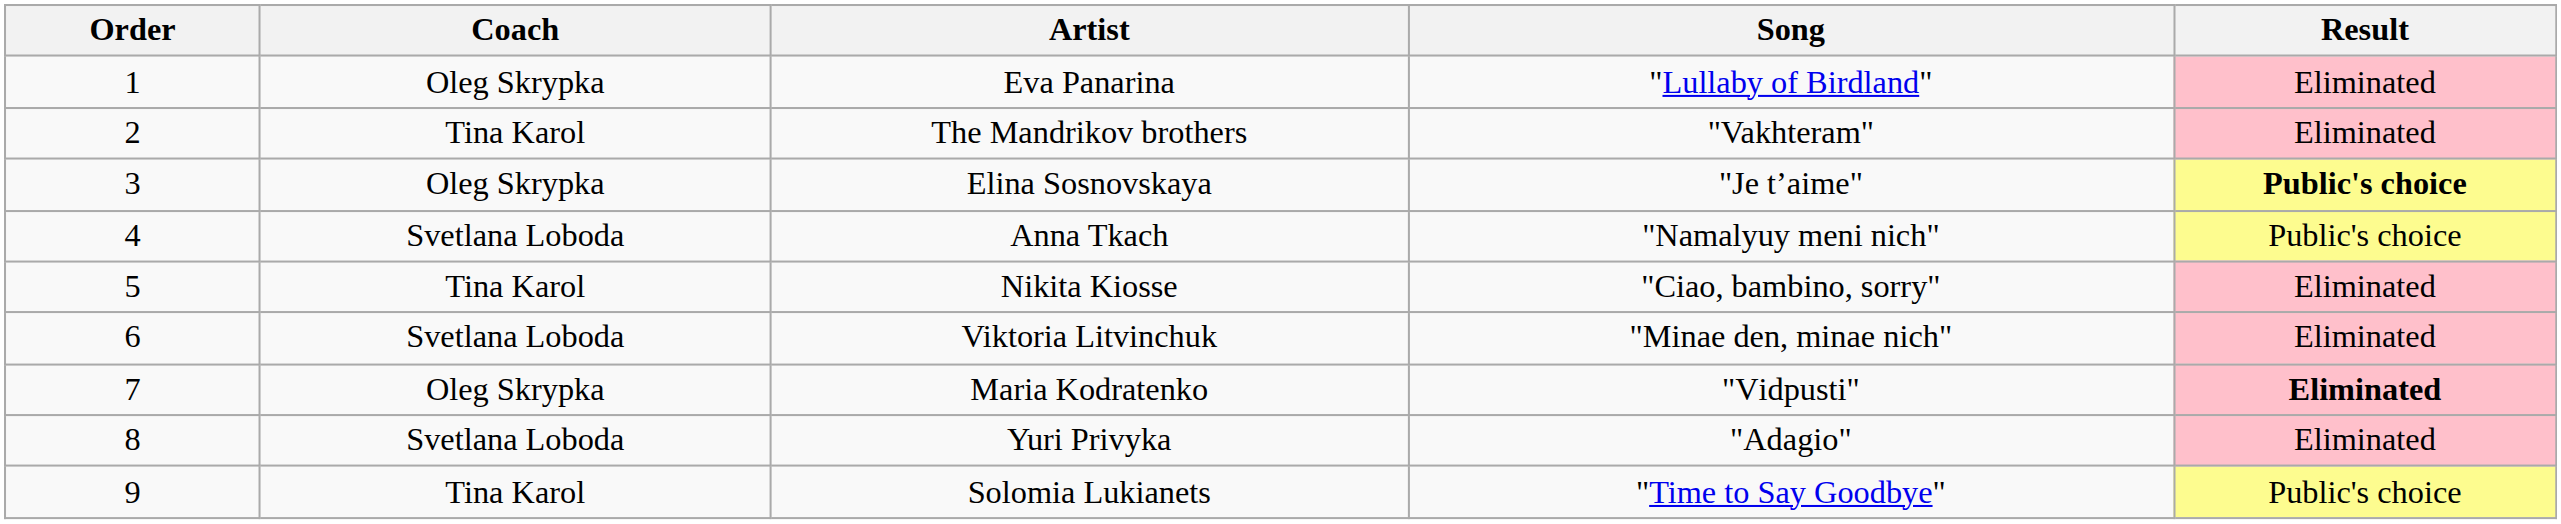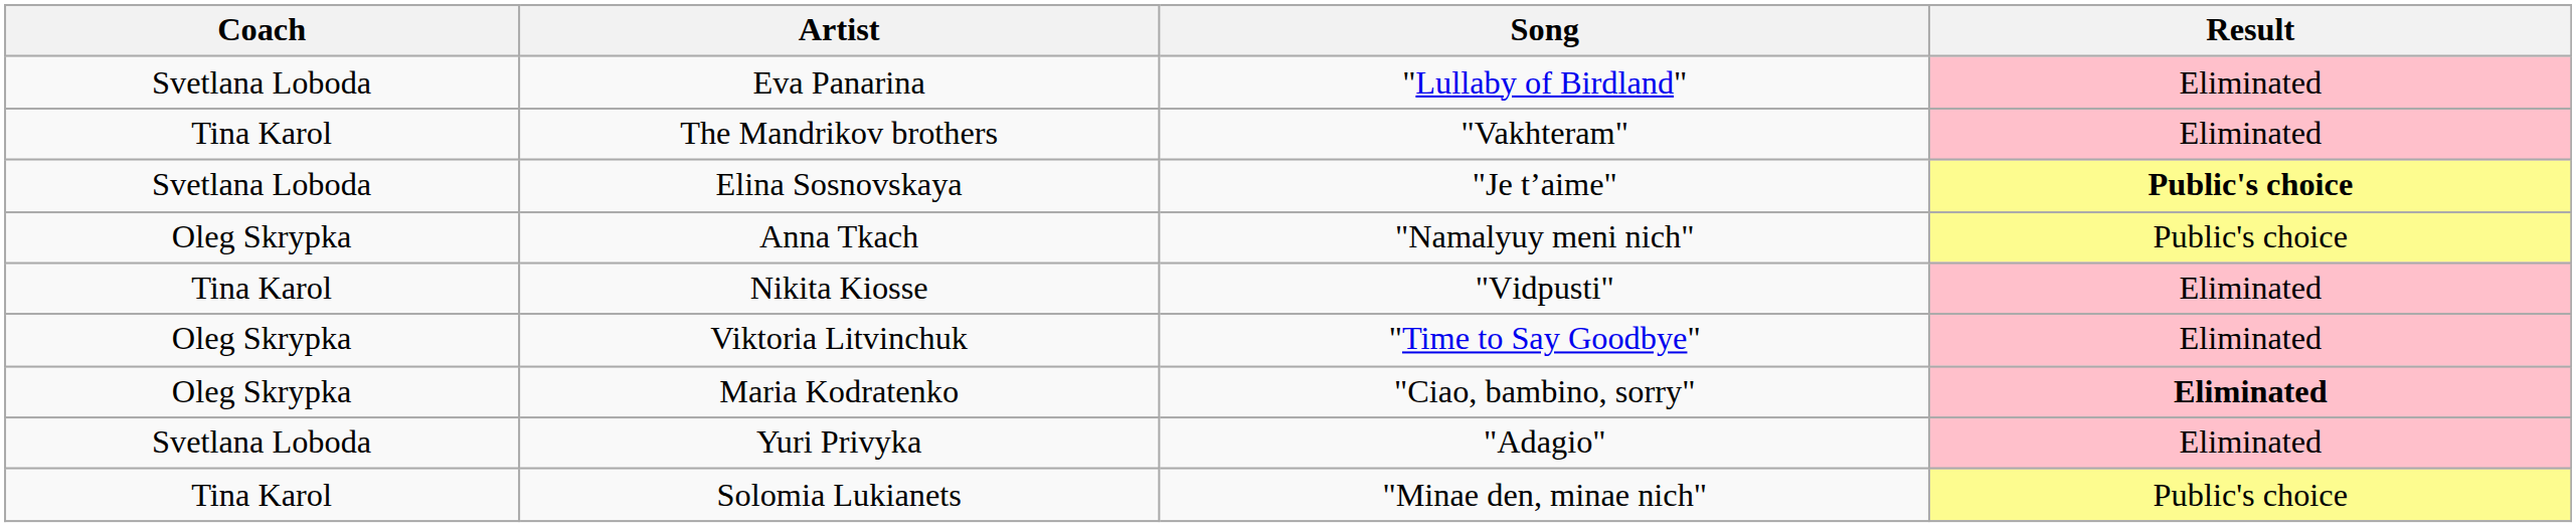- column: Order | 1 | 2 | 3 | 4 | 5 | 6 | 7 | 8 | 9
Eva Panarina | Coach: Oleg Skrypka -> Svetlana Loboda
Elina Sosnovskaya | Coach: Oleg Skrypka -> Svetlana Loboda
Anna Tkach | Coach: Svetlana Loboda -> Oleg Skrypka
Nikita Kiosse | Song: "Ciao, bambino, sorry" -> "Vіdpusti"
Viktoria Litvinchuk | Coach: Svetlana Loboda -> Oleg Skrypka
Viktoria Litvinchuk | Song: "Minaе den, minaе nіch" -> "Time to Say Goodbye"
Maria Kodratenko | Song: "Vіdpusti" -> "Ciao, bambino, sorry"
Solomia Lukianets | Song: "Time to Say Goodbye" -> "Minaе den, minaе nіch"
